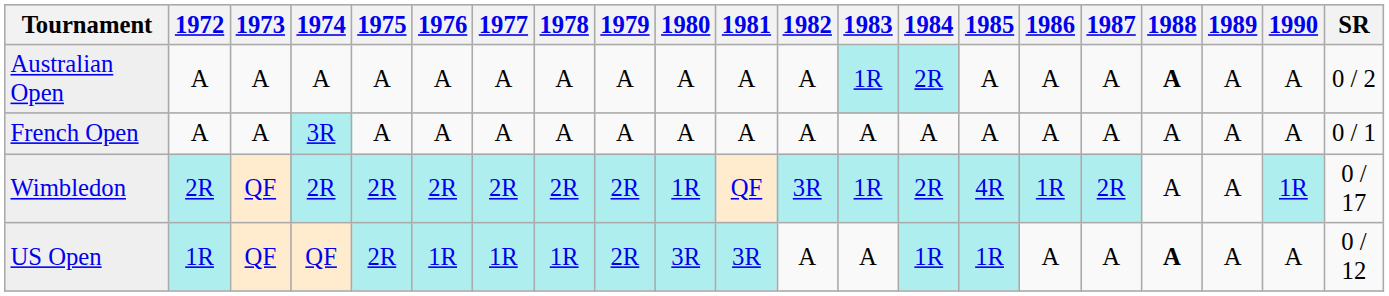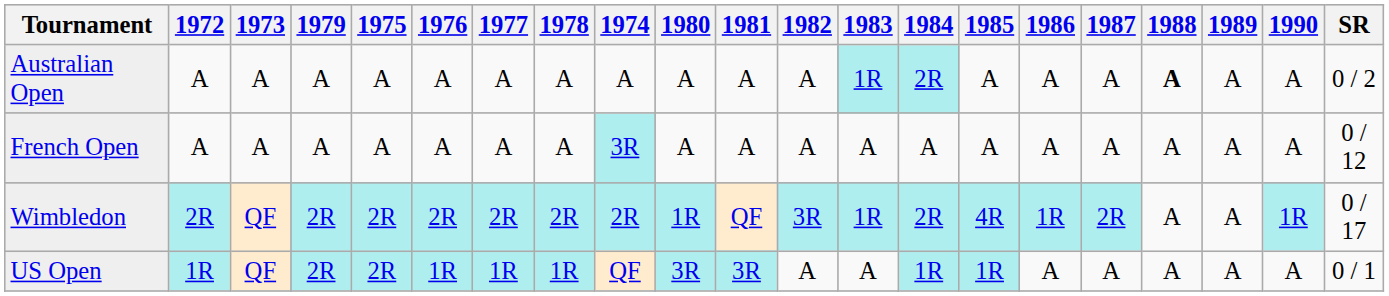columns swapped: 1974 <-> 1979
French Open | SR: 0 / 1 -> 0 / 12
US Open | 1988: bold -> normal
US Open | SR: 0 / 12 -> 0 / 1
